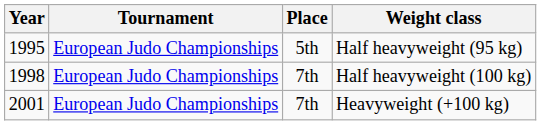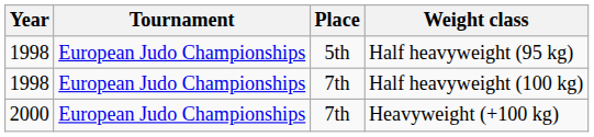Half heavyweight (95 kg) | Year: 1995 -> 1998
Heavyweight (+100 kg) | Year: 2001 -> 2000
